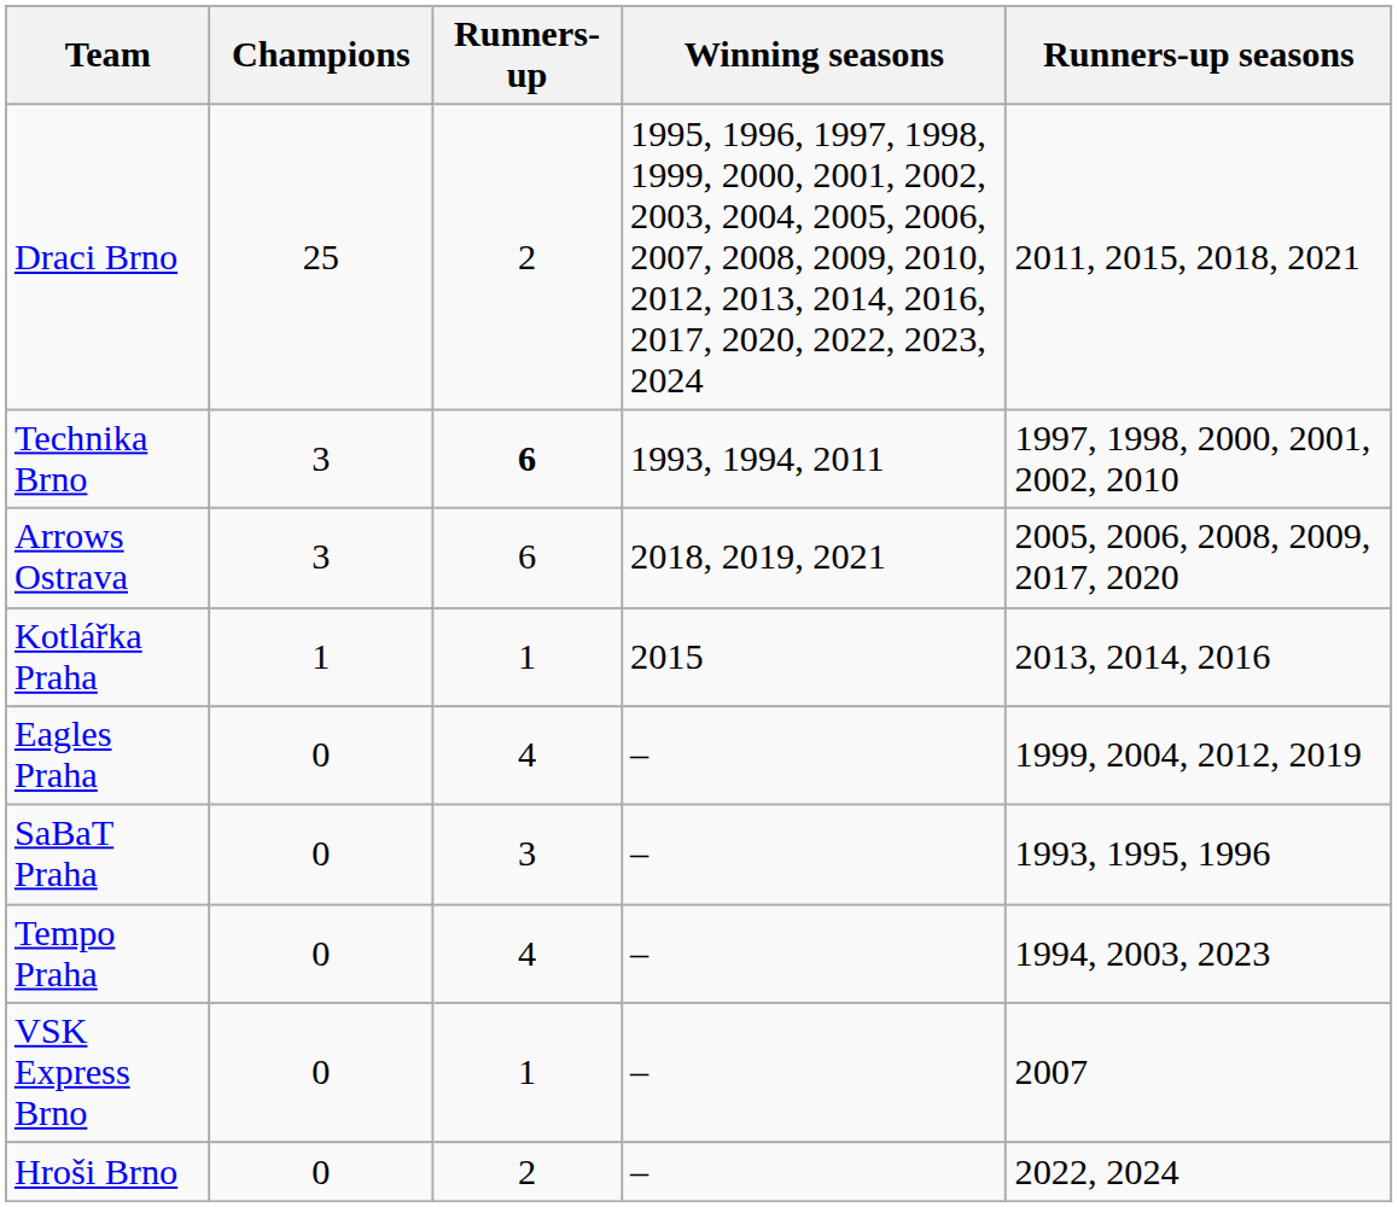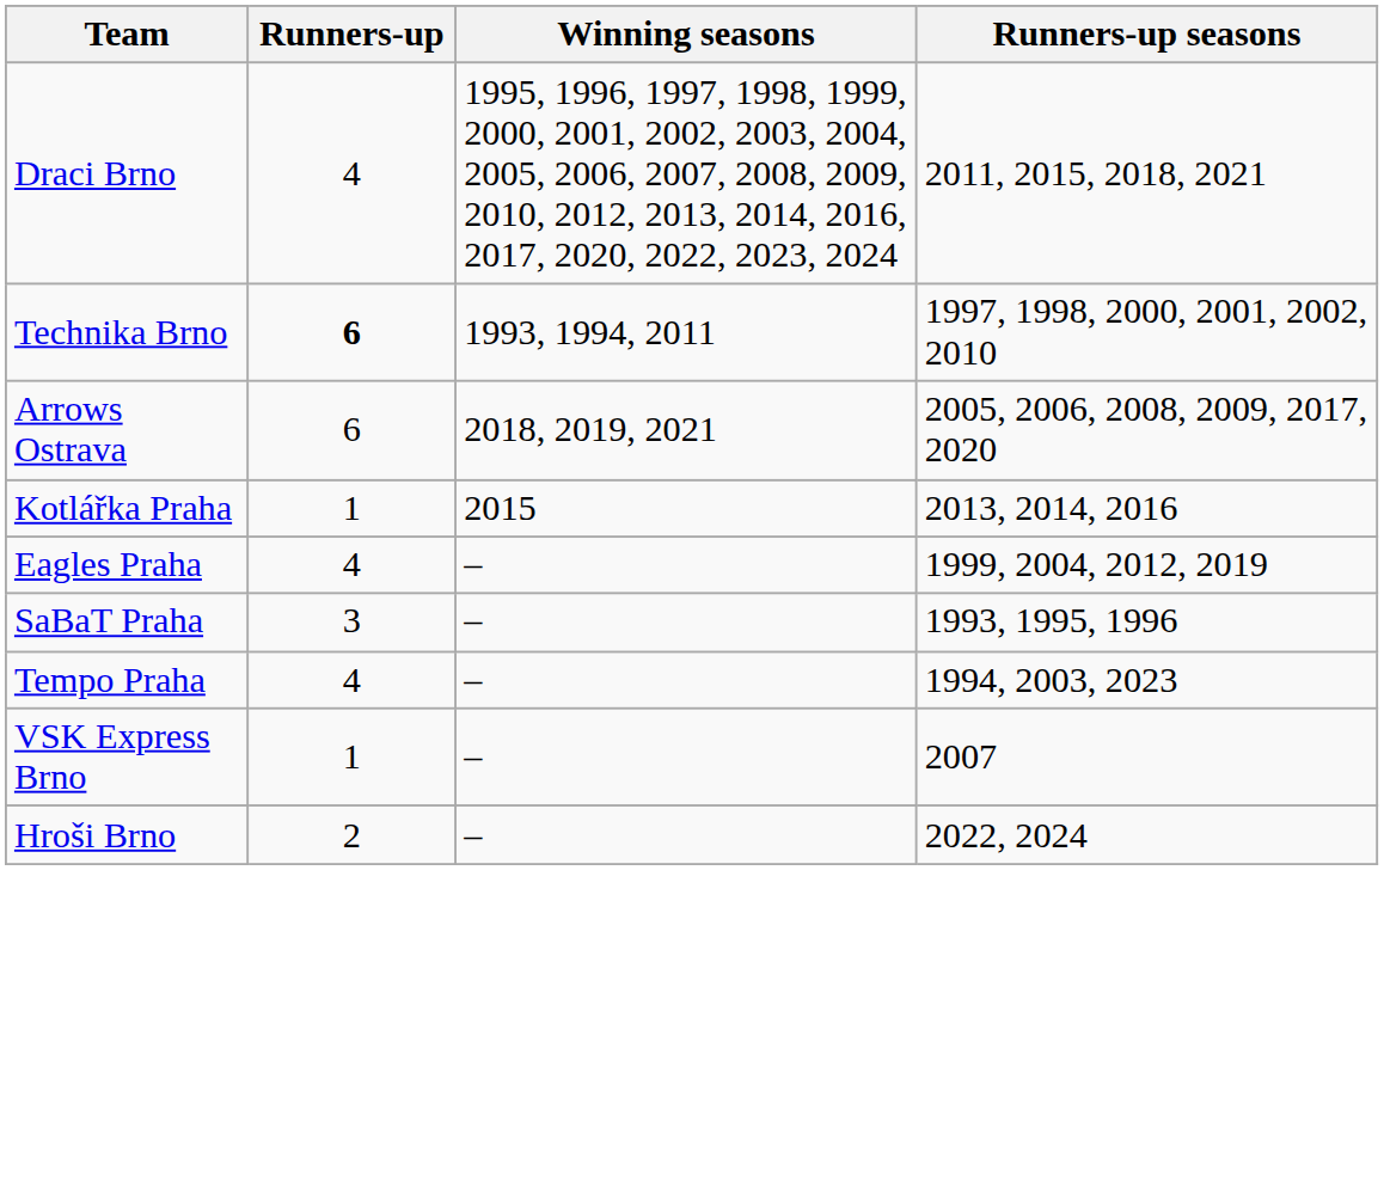- column: Champions | 25 | 3 | 3 | 1 | 0 | 0 | 0 | 0 | 0
Draci Brno | Runners-up: 2 -> 4
